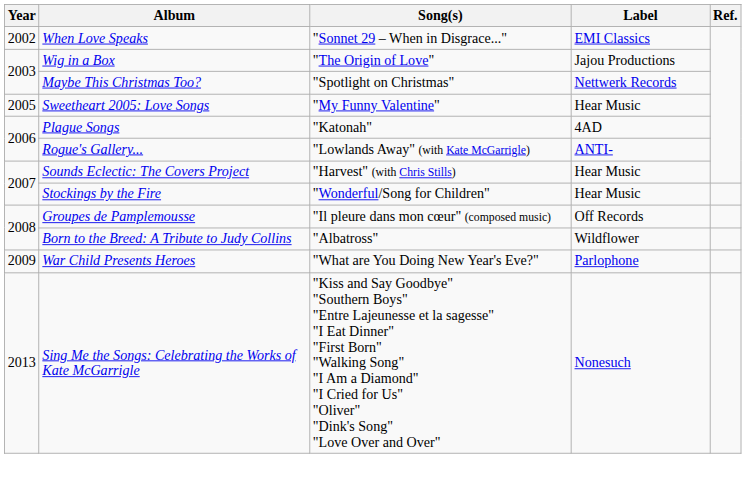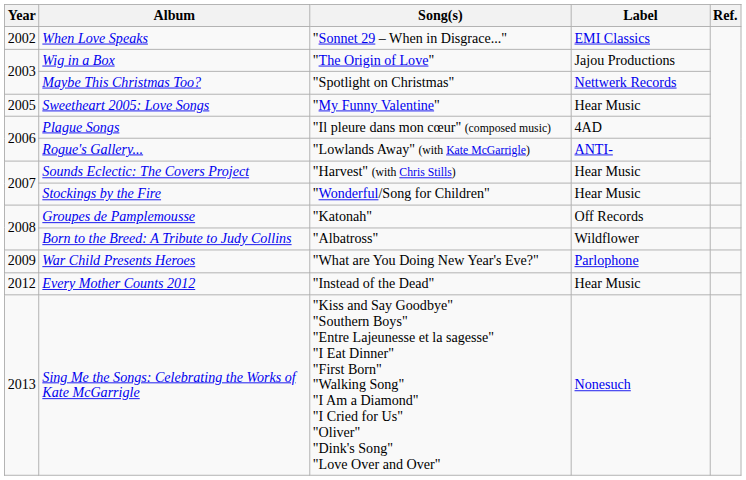Plague Songs | Song(s): "Katonah" -> "Il pleure dans mon cœur" (composed music)
Groupes de Pamplemousse | Song(s): "Il pleure dans mon cœur" (composed music) -> "Katonah"
+ row: 2012 | Every Mother Counts 2012 | "Instead of the Dead" | Hear Music
